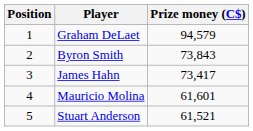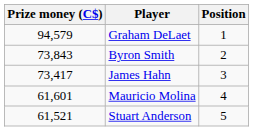columns swapped: Position <-> Prize money (C$)
